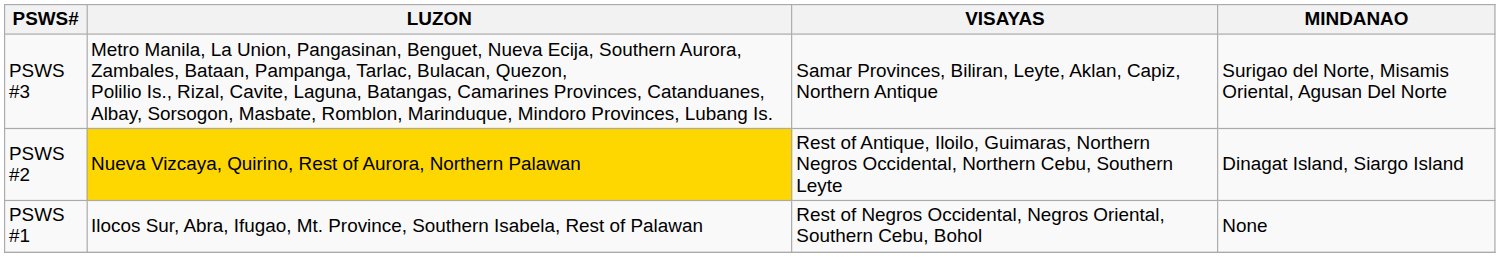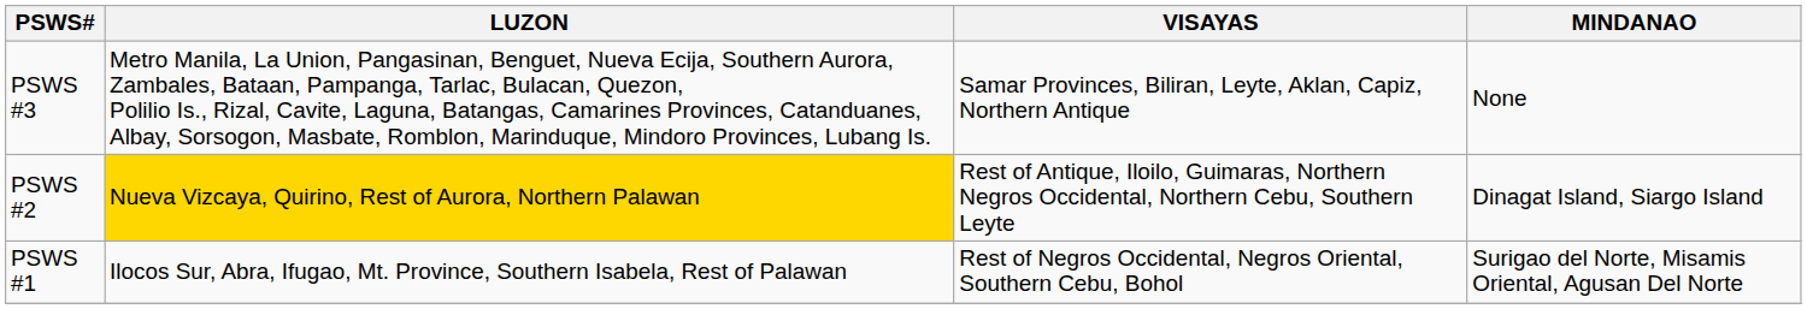PSWS #3 | MINDANAO: Surigao del Norte, Misamis Oriental, Agusan Del Norte -> None
PSWS #1 | MINDANAO: None -> Surigao del Norte, Misamis Oriental, Agusan Del Norte
